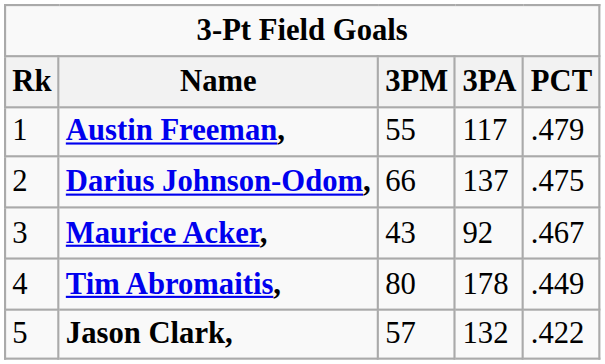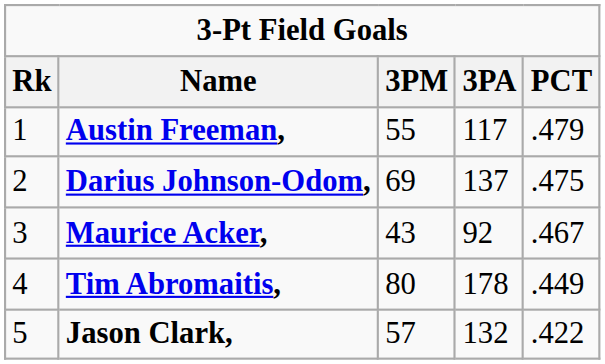Darius Johnson-Odom, | 3PM: 66 -> 69
